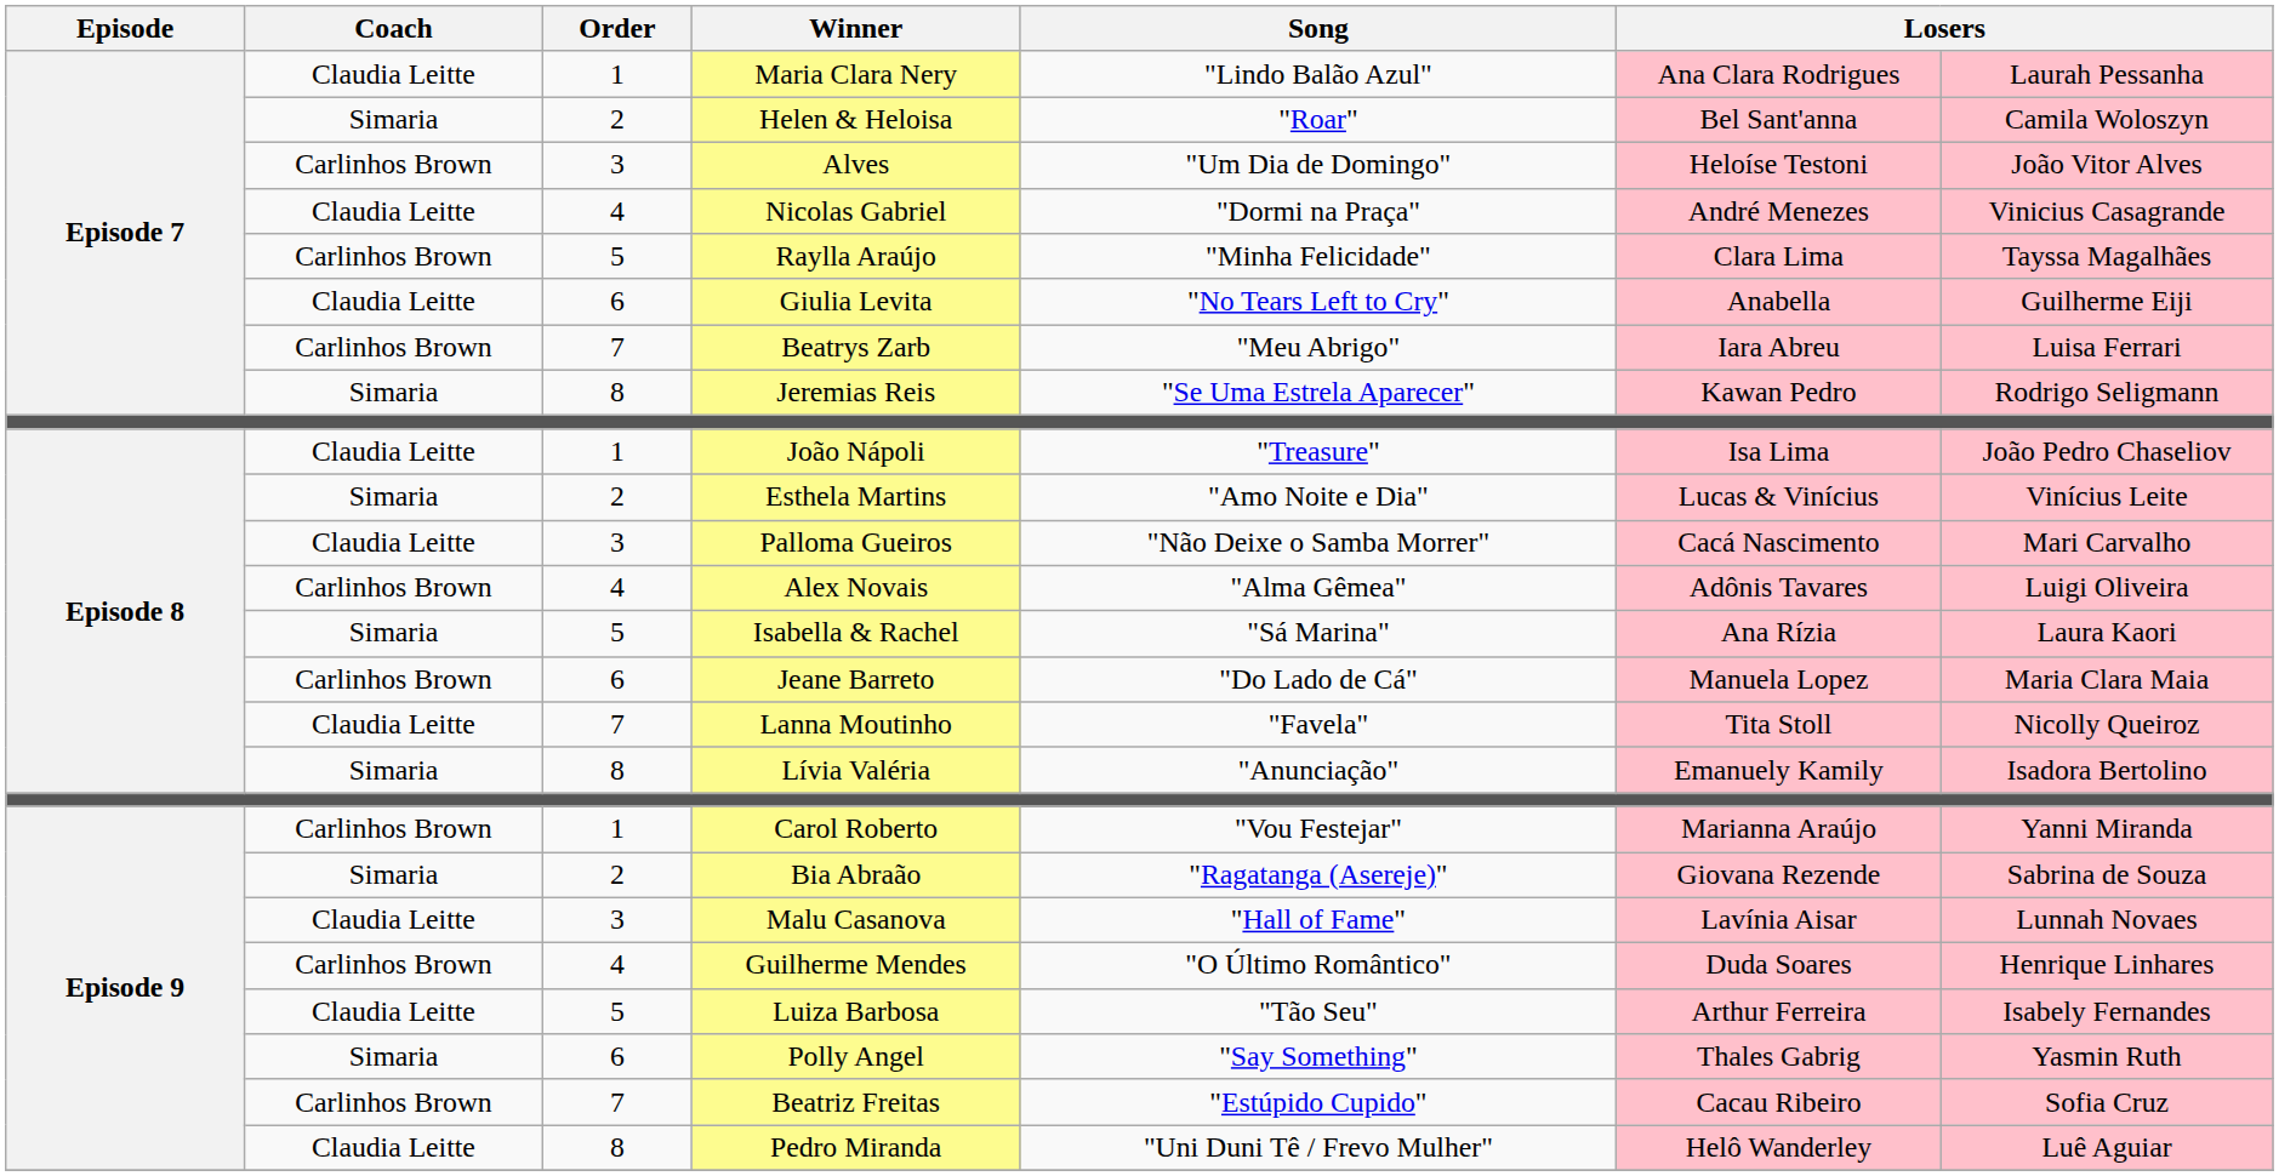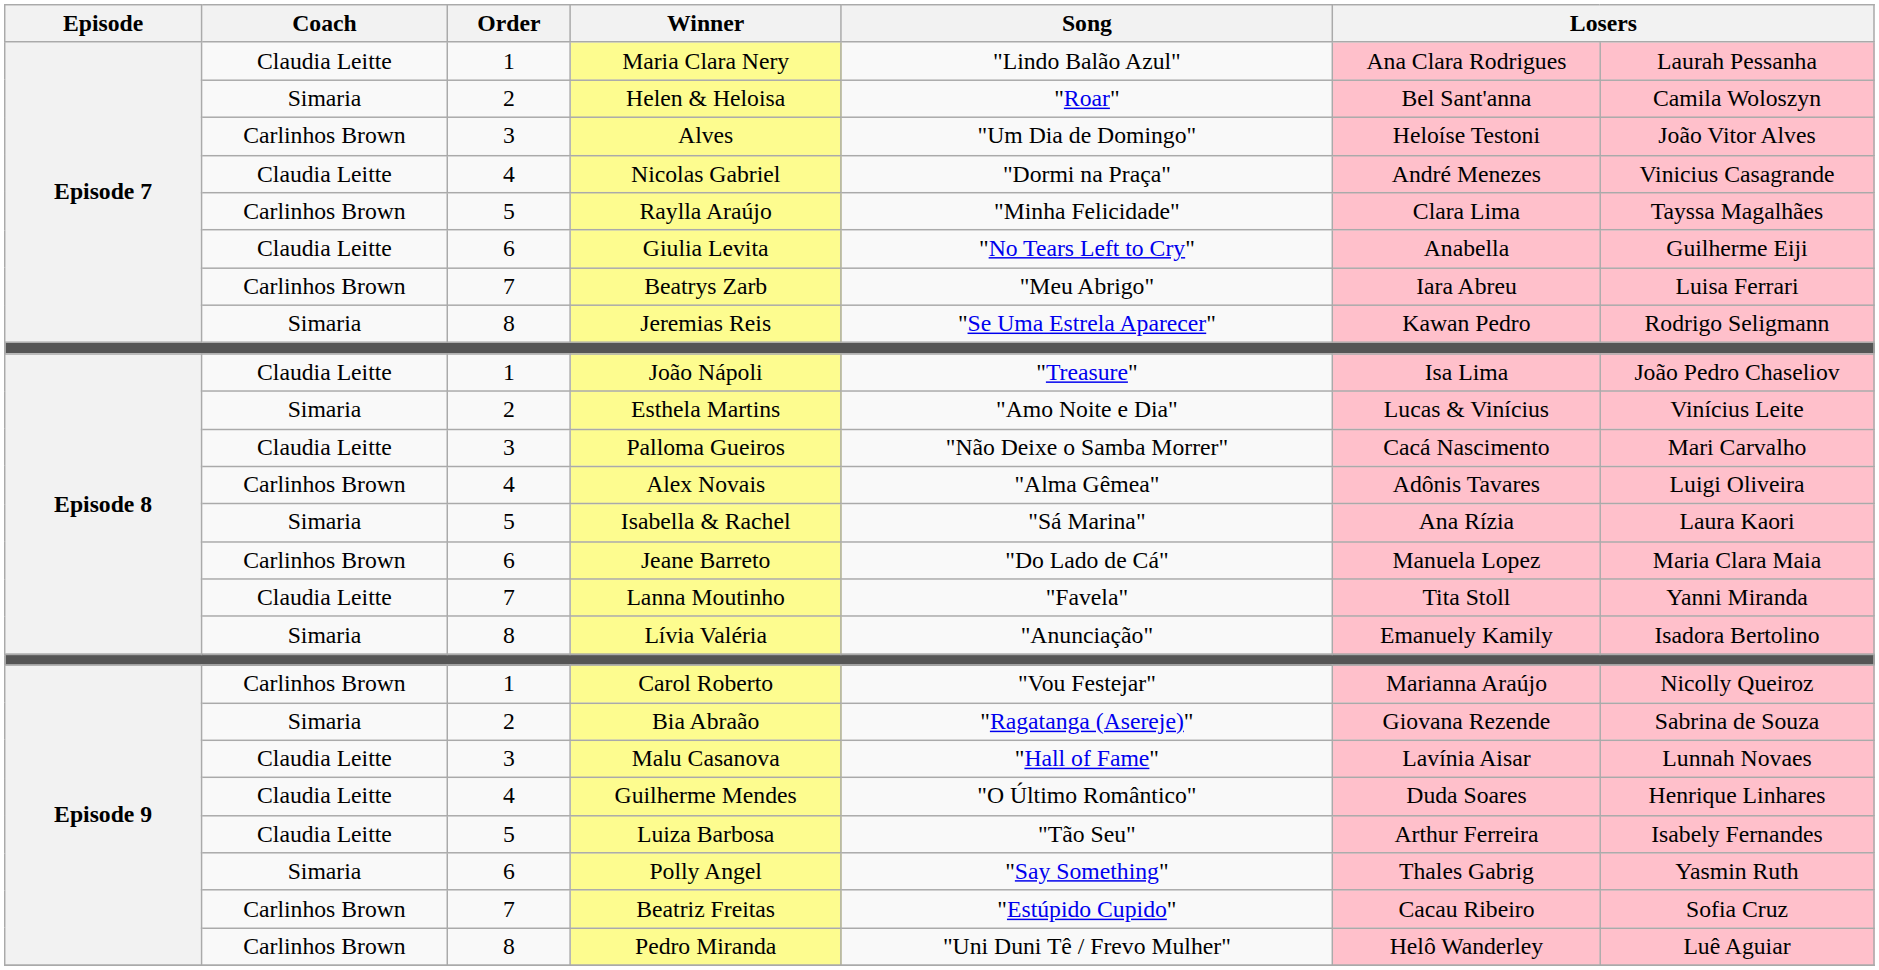Lanna Moutinho | column 7: Nicolly Queiroz -> Yanni Miranda
Carol Roberto | column 7: Yanni Miranda -> Nicolly Queiroz
Guilherme Mendes | Coach: Carlinhos Brown -> Claudia Leitte
Pedro Miranda | Coach: Claudia Leitte -> Carlinhos Brown
